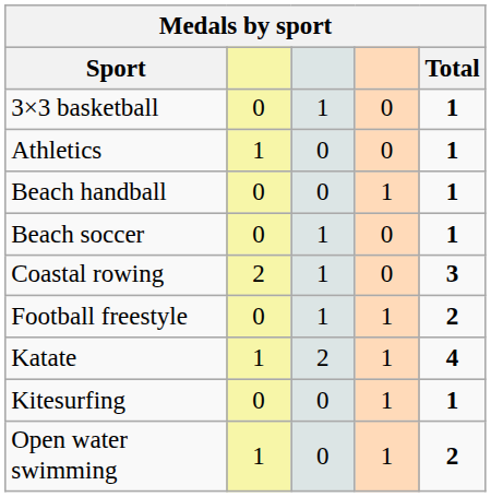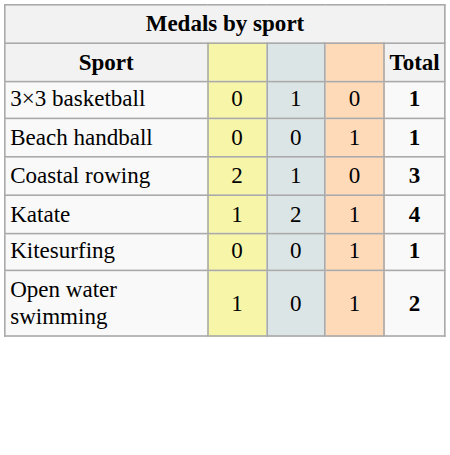- row: Athletics | 1 | 0 | 0 | 1
- row: Beach soccer | 0 | 1 | 0 | 1
- row: Football freestyle | 0 | 1 | 1 | 2
